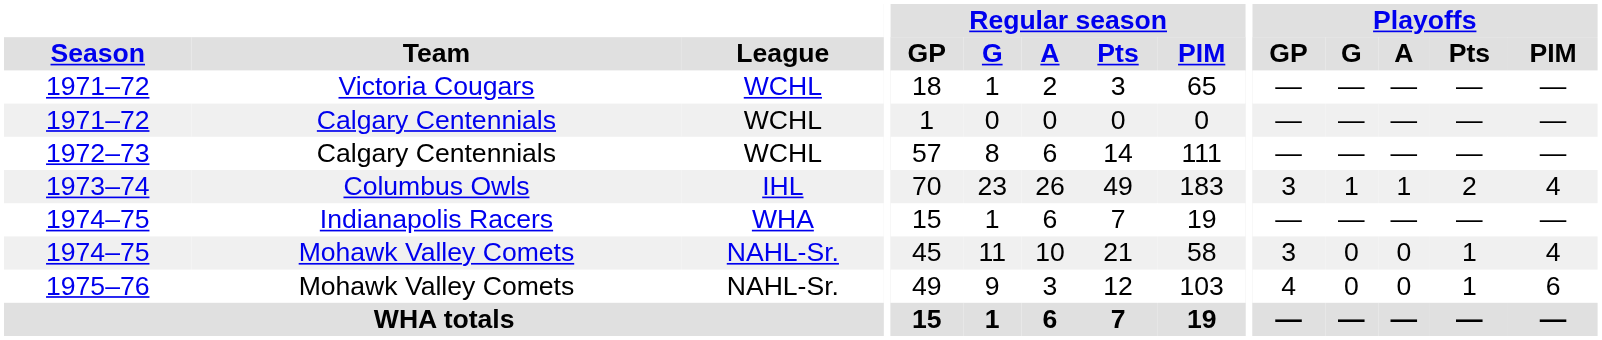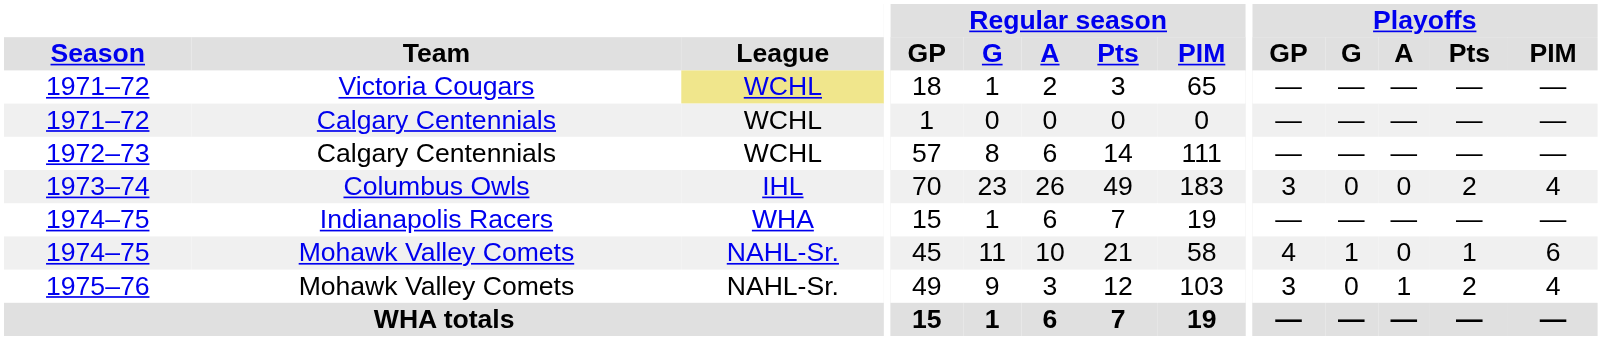1971–72 / Victoria Cougars | League: no background -> khaki background
1973–74 | Playoffs / G: 1 -> 0
1973–74 | Playoffs / A: 1 -> 0
1974–75 / Mohawk Valley Comets | Playoffs / GP: 3 -> 4
1974–75 / Mohawk Valley Comets | Playoffs / G: 0 -> 1
1974–75 / Mohawk Valley Comets | Playoffs / PIM: 4 -> 6
1975–76 | Playoffs / GP: 4 -> 3
1975–76 | Playoffs / A: 0 -> 1
1975–76 | Playoffs / Pts: 1 -> 2
1975–76 | Playoffs / PIM: 6 -> 4
